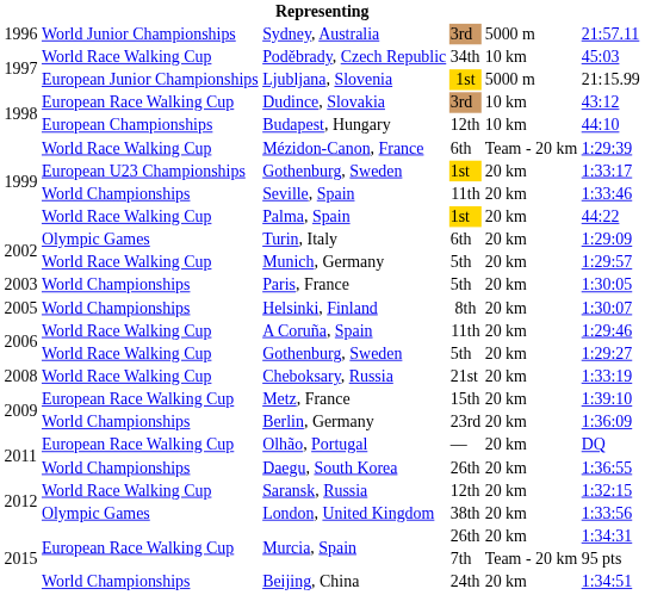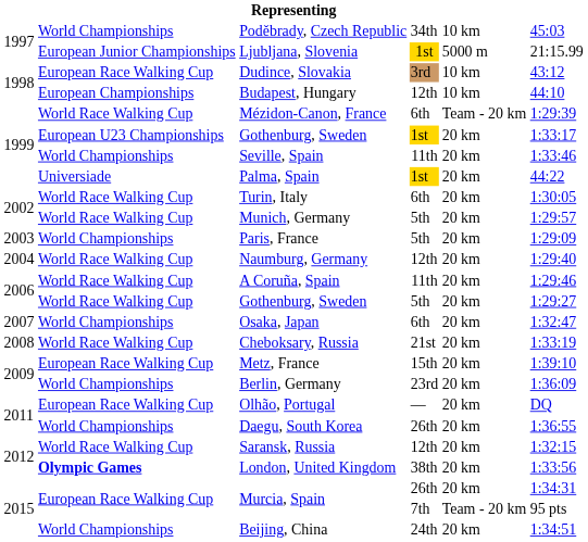- row: 1996 | World Junior Championships | Sydney, Australia | 3rd | 5000 m | 21:57.11
Poděbrady, Czech Republic | column 2: World Race Walking Cup -> World Championships
Palma, Spain | column 2: World Race Walking Cup -> Universiade
Turin, Italy | column 2: Olympic Games -> World Race Walking Cup
Turin, Italy | column 6: 1:29:09 -> 1:30:05
Paris, France | column 6: 1:30:05 -> 1:29:09
+ row: 2004 | World Race Walking Cup | Naumburg, Germany | 12th | 20 km | 1:29:40
- row: 2005 | World Championships | Helsinki, Finland | 8th | 20 km | 1:30:07
+ row: 2007 | World Championships | Osaka, Japan | 6th | 20 km | 1:32:47
London, United Kingdom | column 2: normal -> bold
